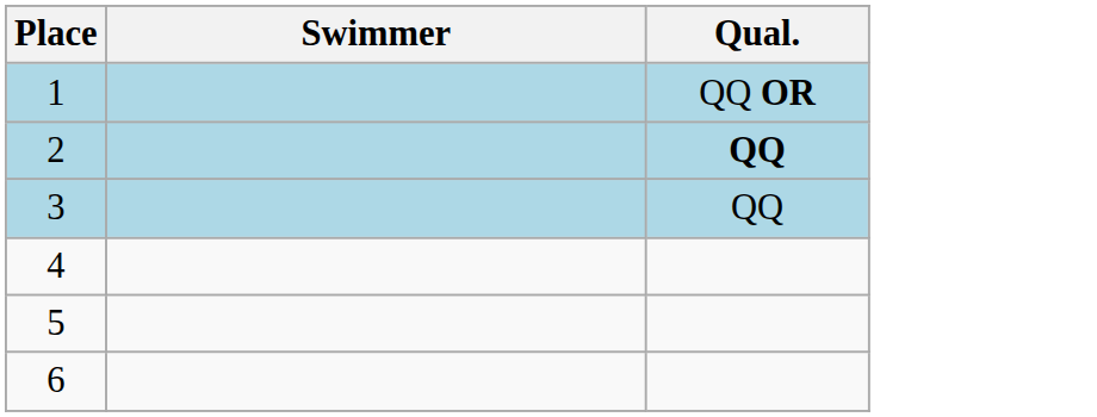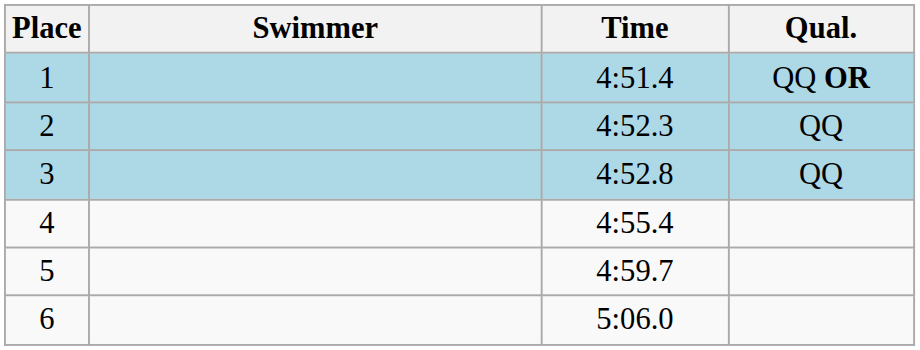+ column: Time | 4:51.4 | 4:52.3 | 4:52.8 | 4:55.4 | 4:59.7 | 5:06.0
2 | Qual.: bold -> normal
